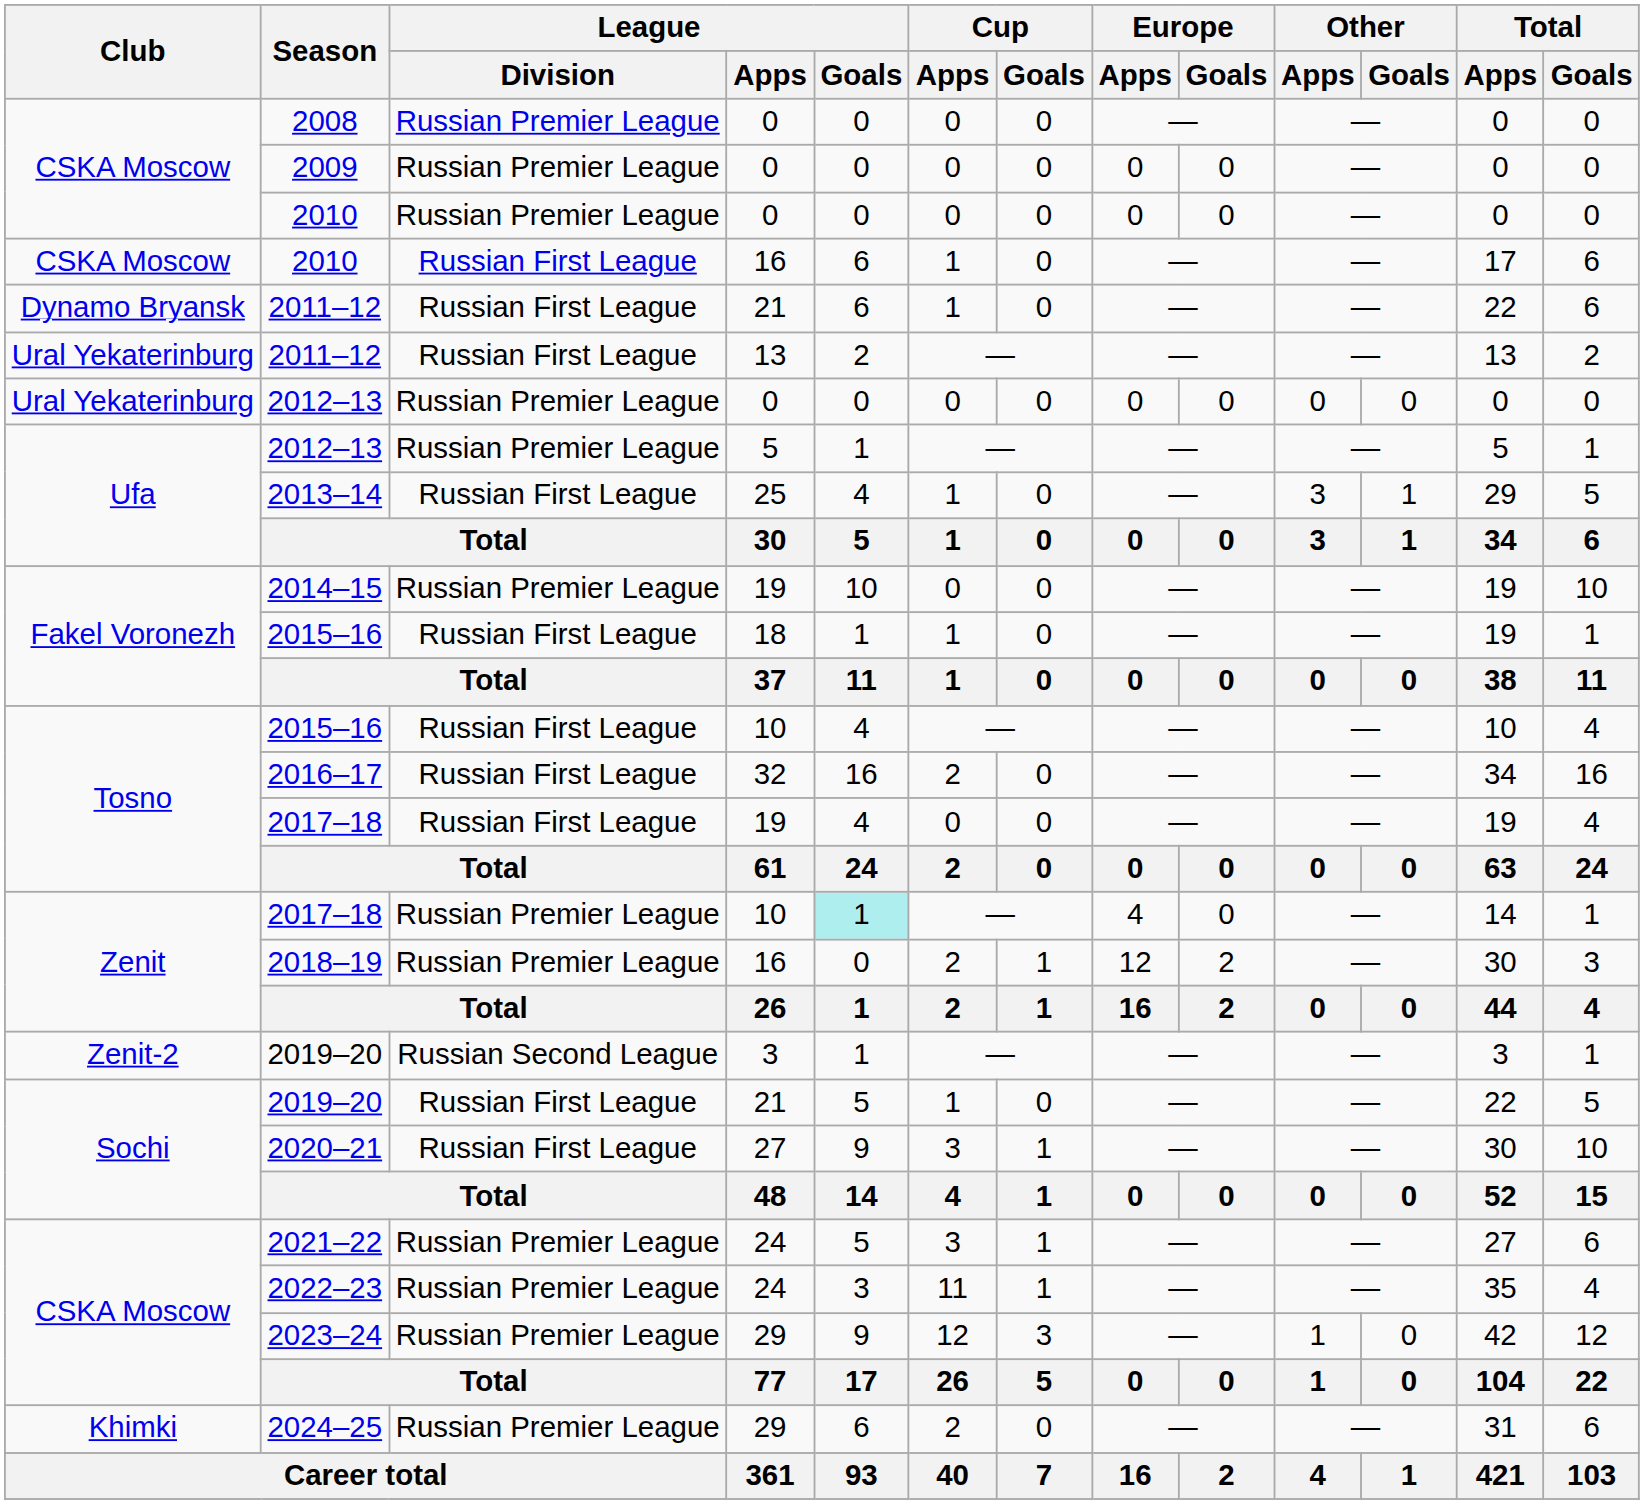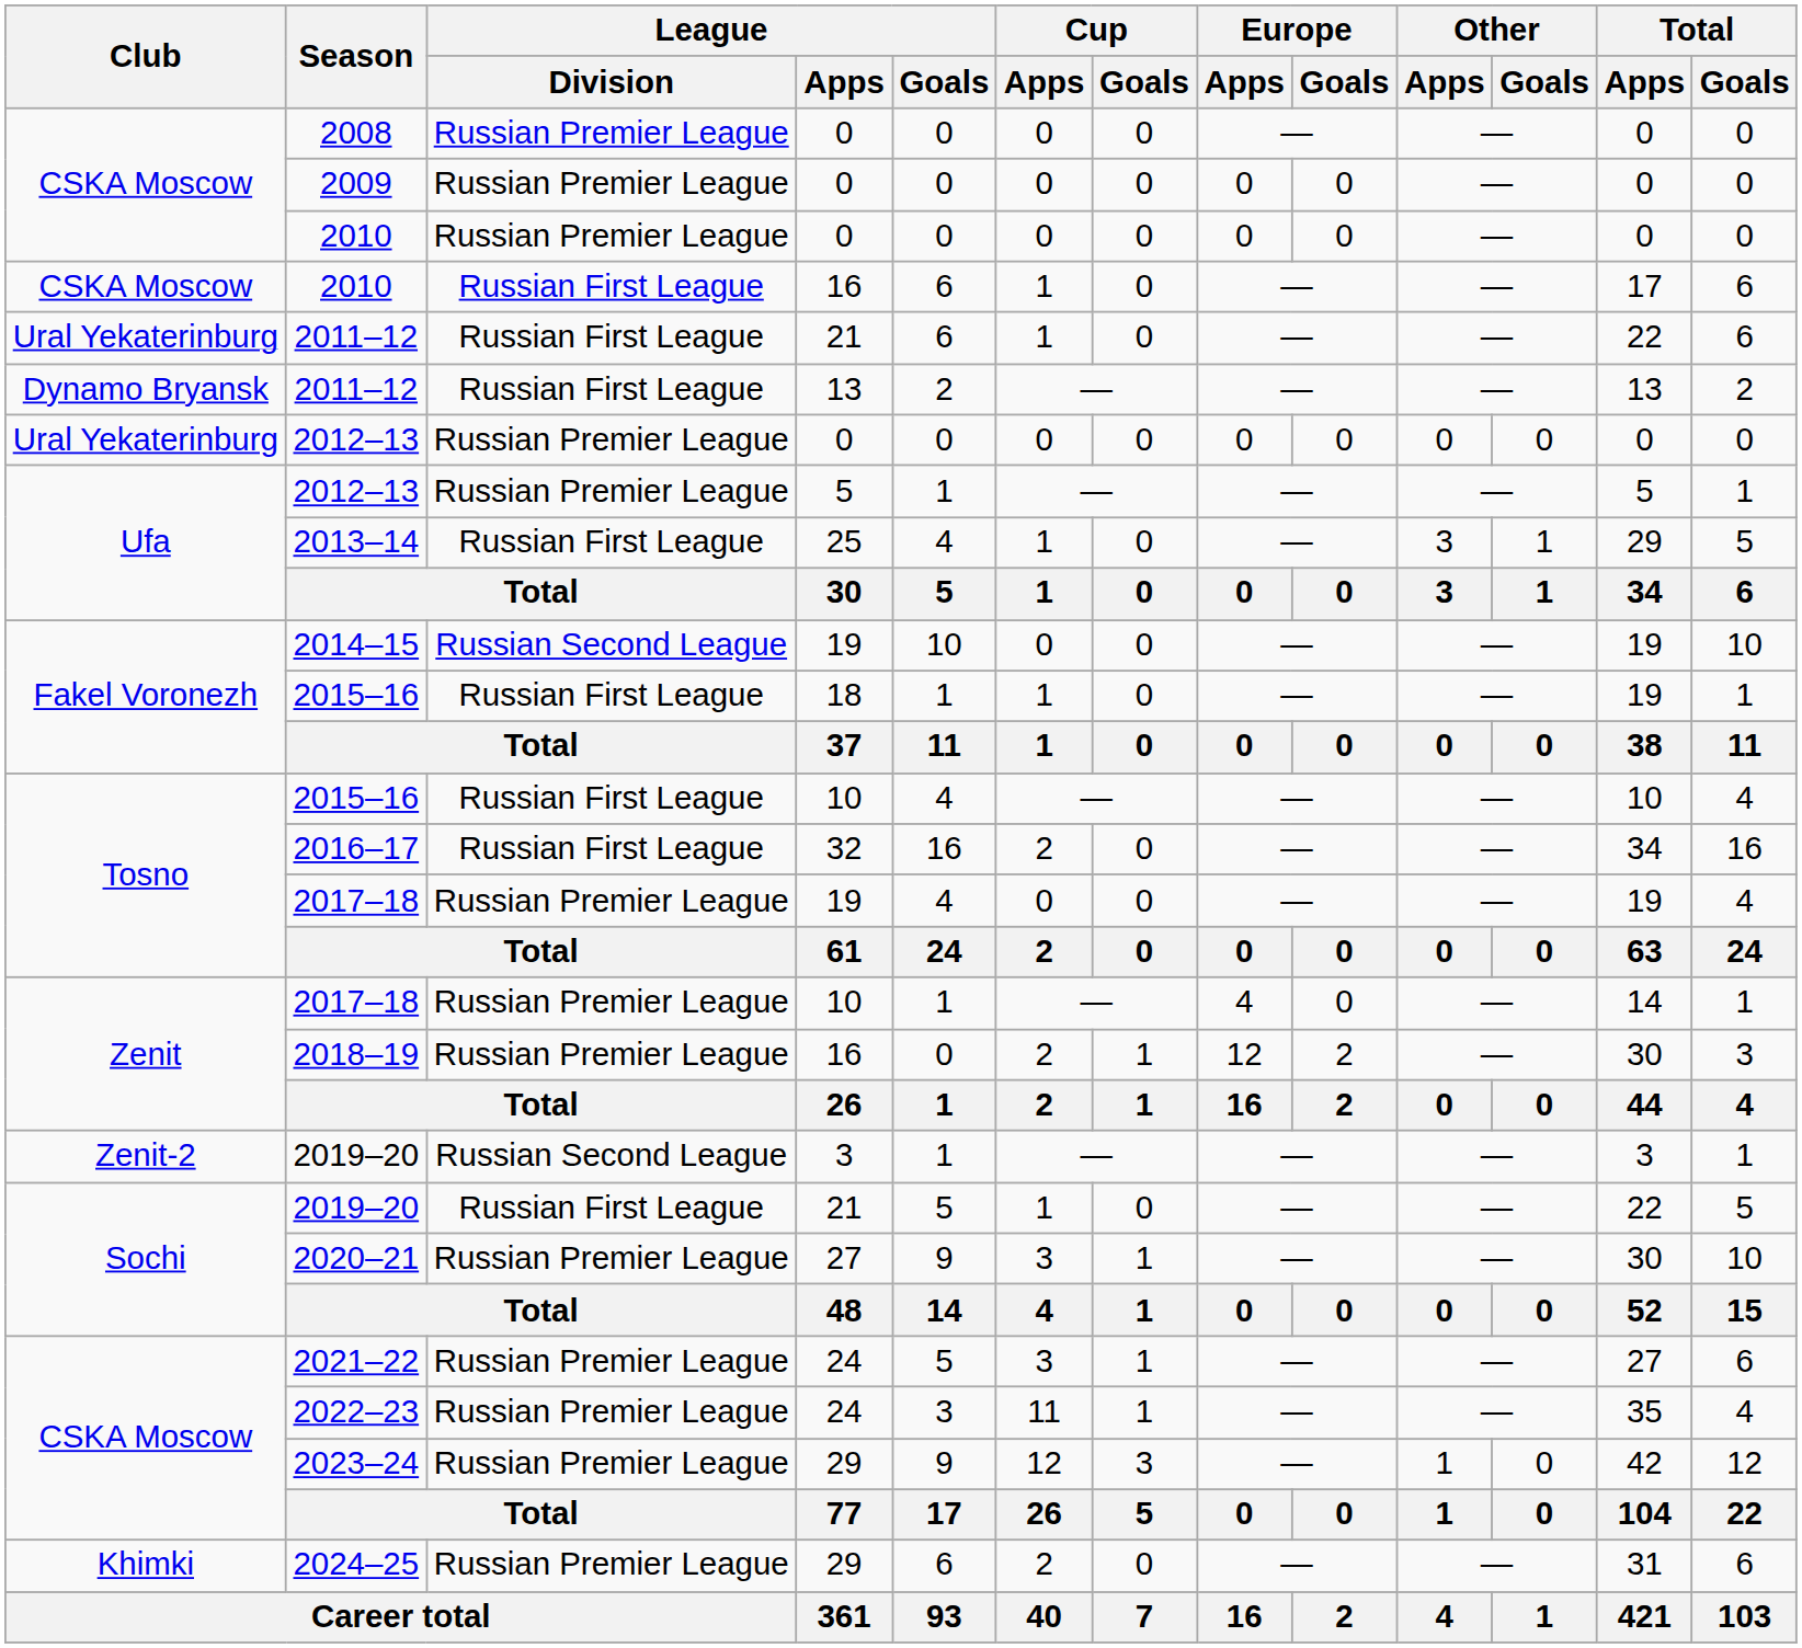2011–12 / 21 | Club: Dynamo Bryansk -> Ural Yekaterinburg
2011–12 / 13 | Club: Ural Yekaterinburg -> Dynamo Bryansk
2014–15 | League / Division: Russian Premier League -> Russian Second League
2017–18 / 19 | League / Division: Russian First League -> Russian Premier League
2017–18 / 10 | League / Goals: paleturquoise background -> no background
2020–21 | League / Division: Russian First League -> Russian Premier League
